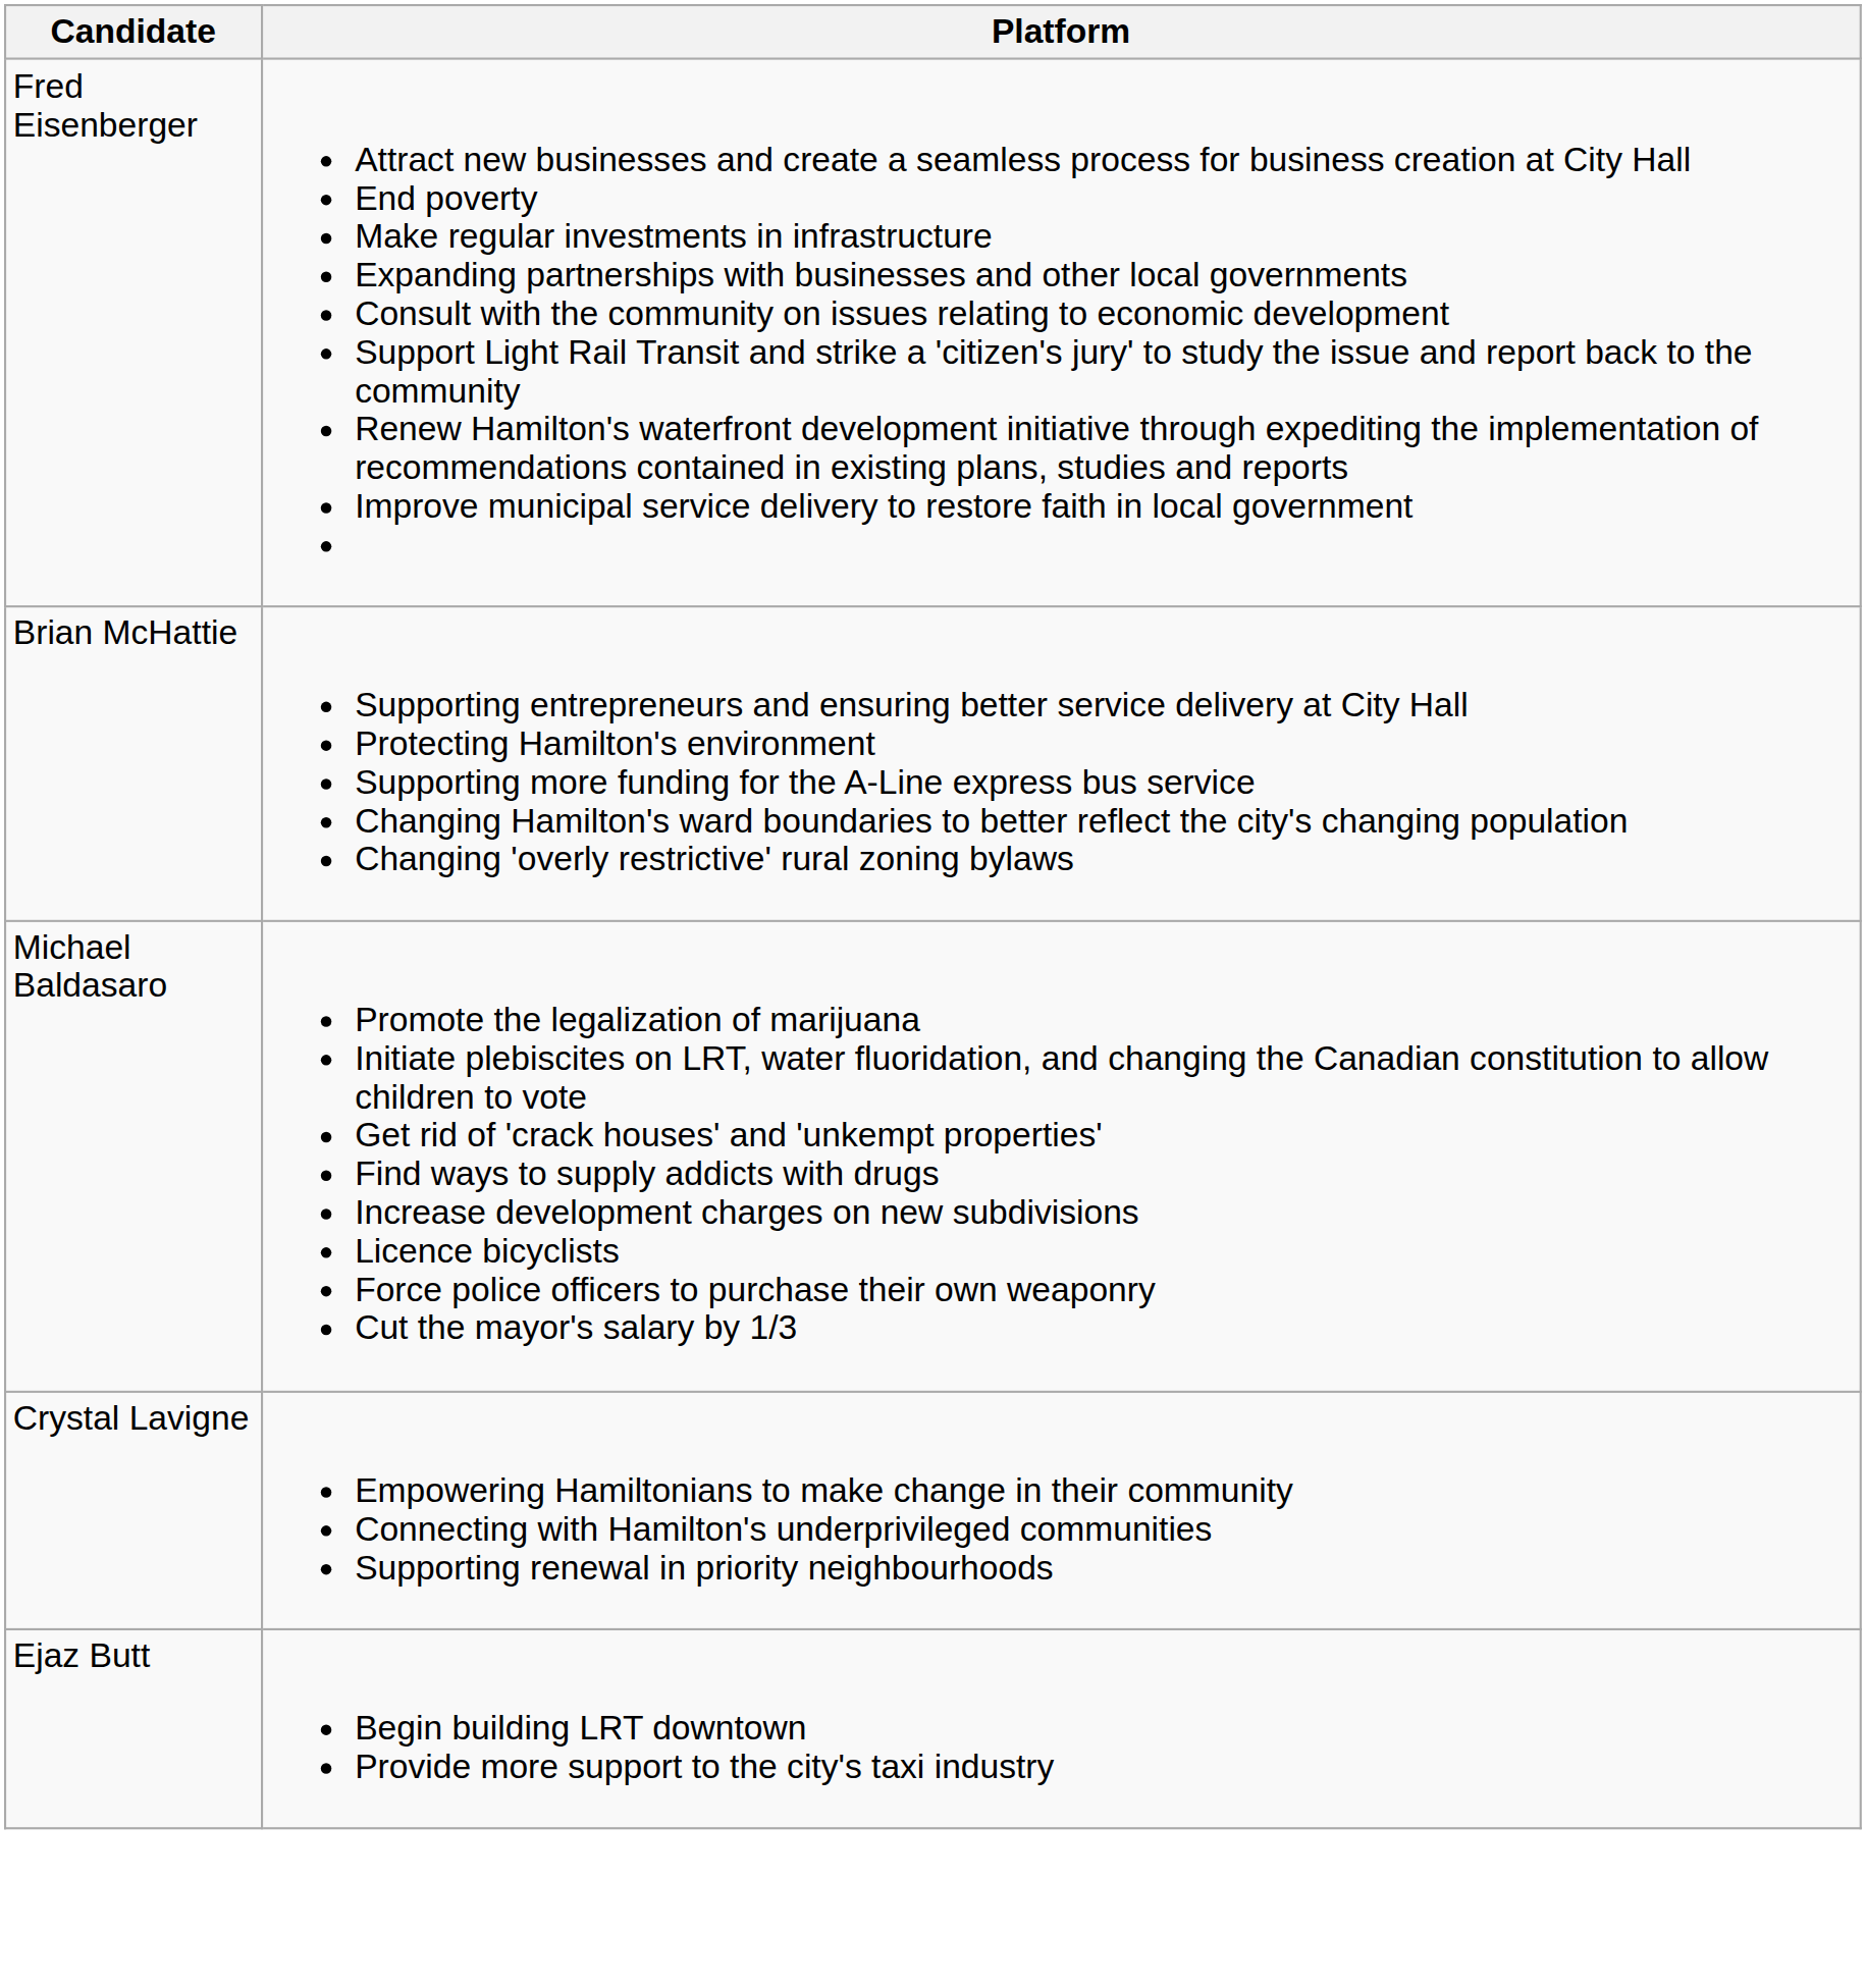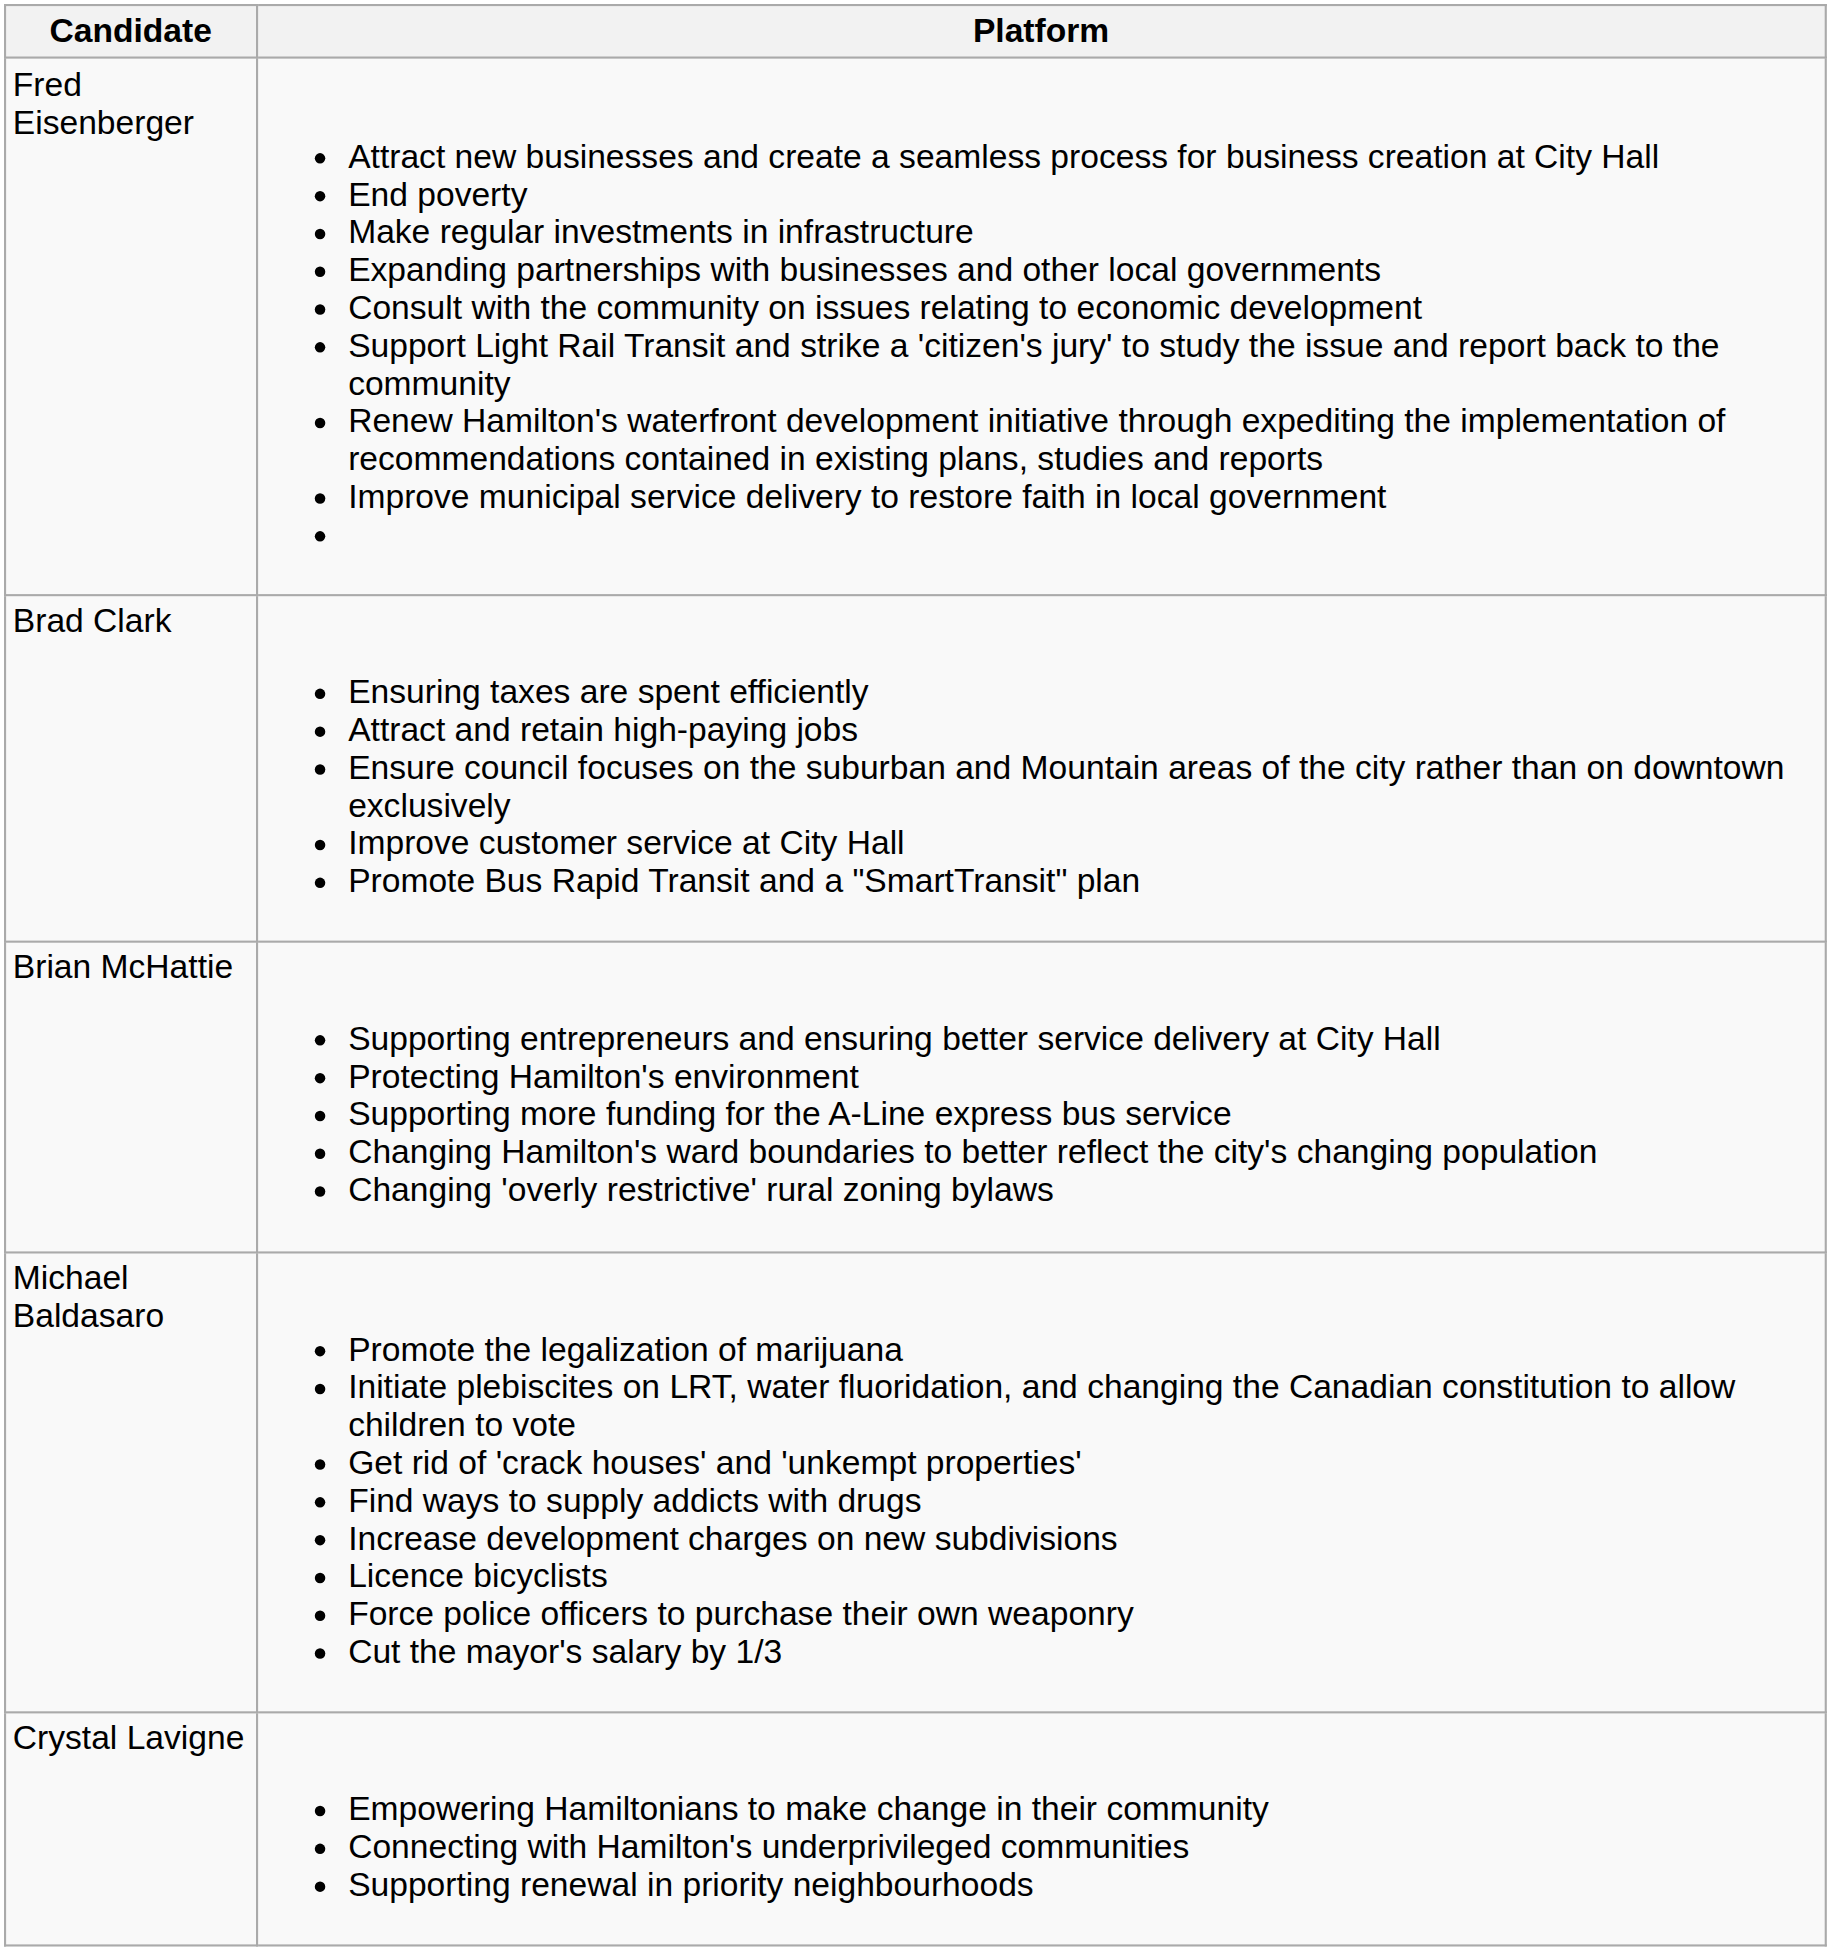+ row: Brad Clark | Ensuring taxes are spent efficiently Attract and retain high-paying jobs Ensure council focuses on the suburban and Mountain areas of the city rather than on downtown exclusively Improve customer service at City Hall Promote Bus Rapid Transit and a "SmartTransit" plan
- row: Ejaz Butt | Begin building LRT downtown Provide more support to the city's taxi industry
